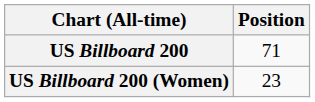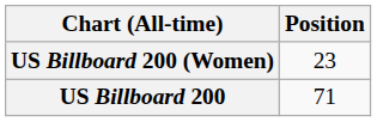rows swapped: US Billboard 200 <-> US Billboard 200 (Women)
